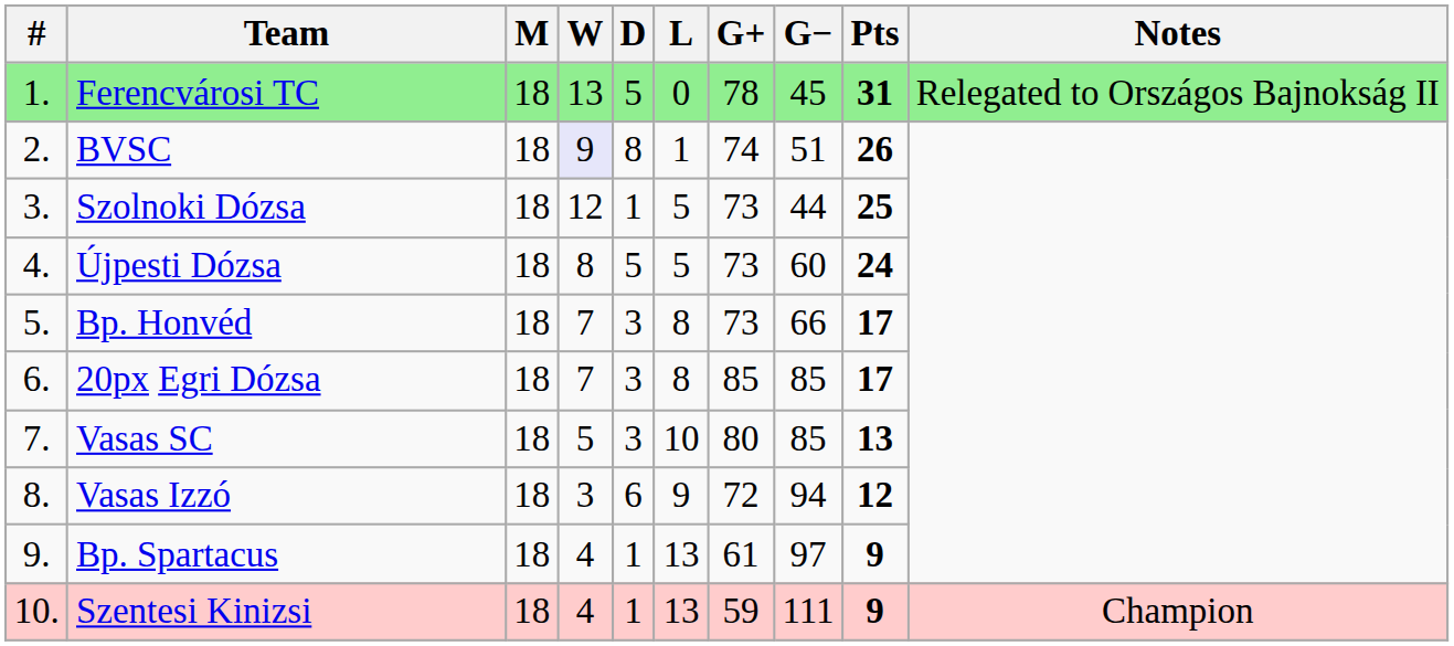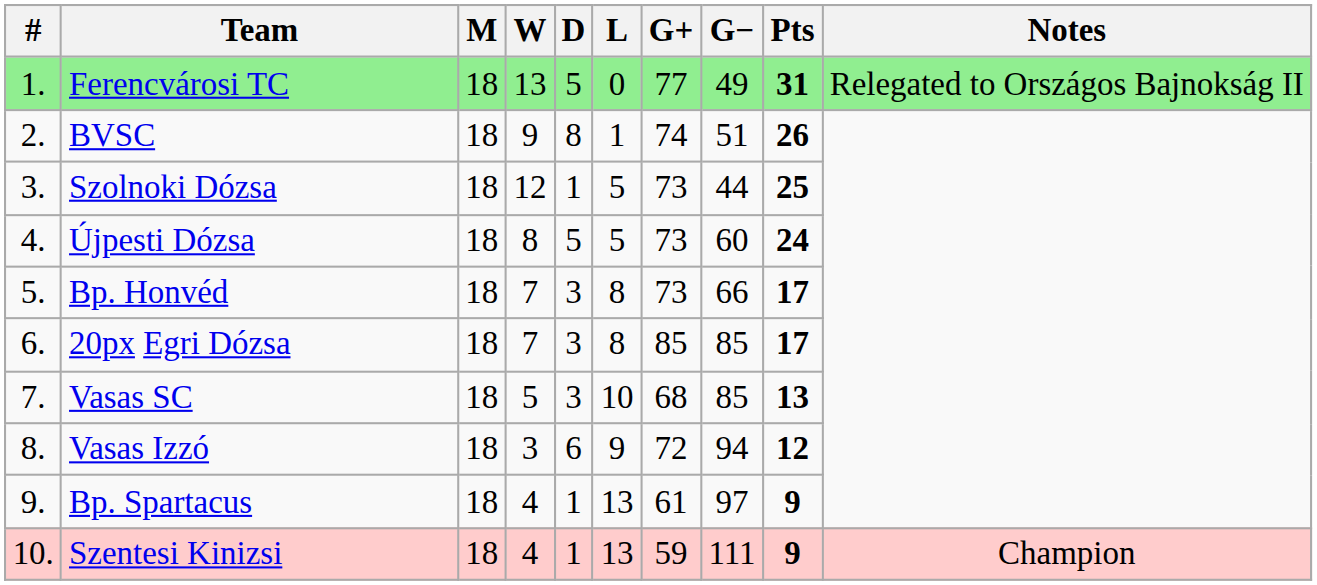Ferencvárosi TC | G+: 78 -> 77
Ferencvárosi TC | G−: 45 -> 49
BVSC | W: lavender background -> no background
Vasas SC | G+: 80 -> 68
